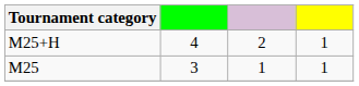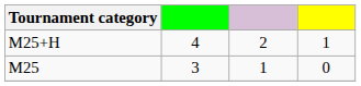M25 | column 4: 1 -> 0
